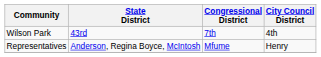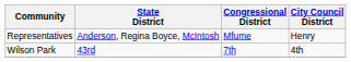rows swapped: Wilson Park <-> Representatives
